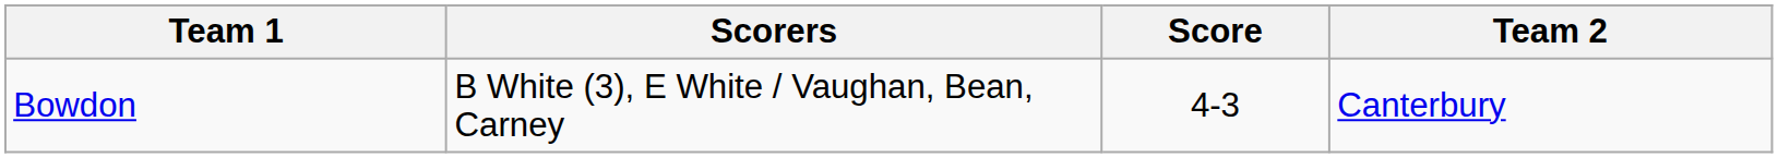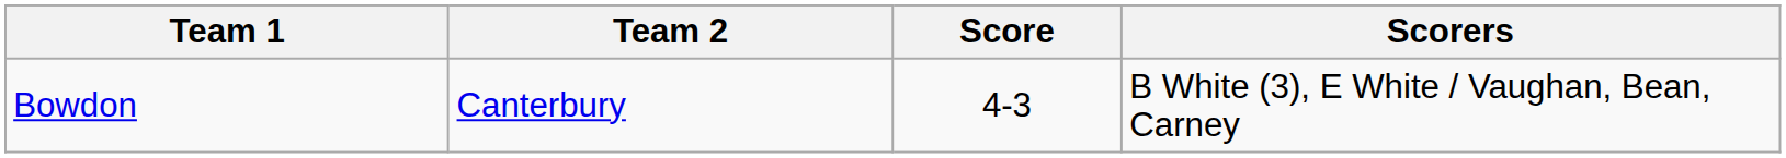columns swapped: Team 2 <-> Scorers
